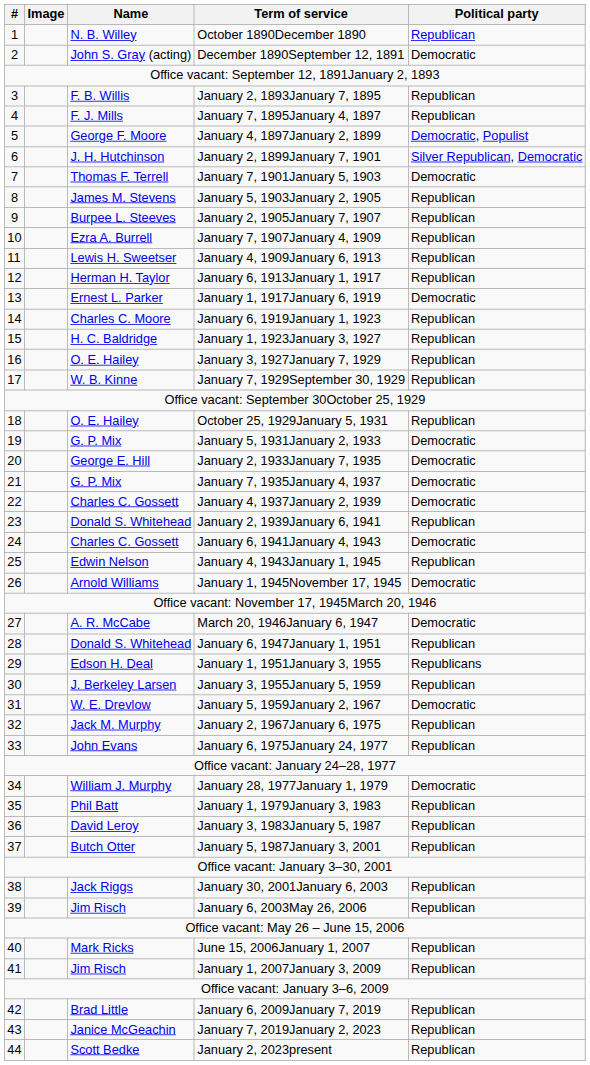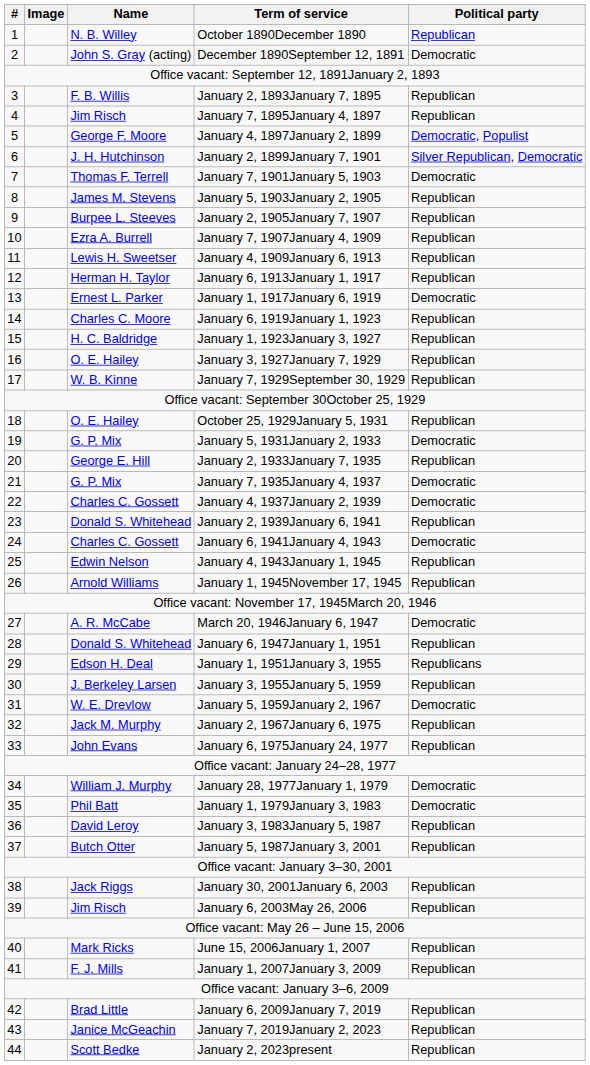January 7, 1895January 4, 1897 | Name: F. J. Mills -> Jim Risch
January 2, 1933January 7, 1935 | Political party: Democratic -> Republican
January 1, 1945November 17, 1945 | Political party: Democratic -> Republican
January 1, 1979January 3, 1983 | Political party: Republican -> Democratic
January 1, 2007January 3, 2009 | Name: Jim Risch -> F. J. Mills
